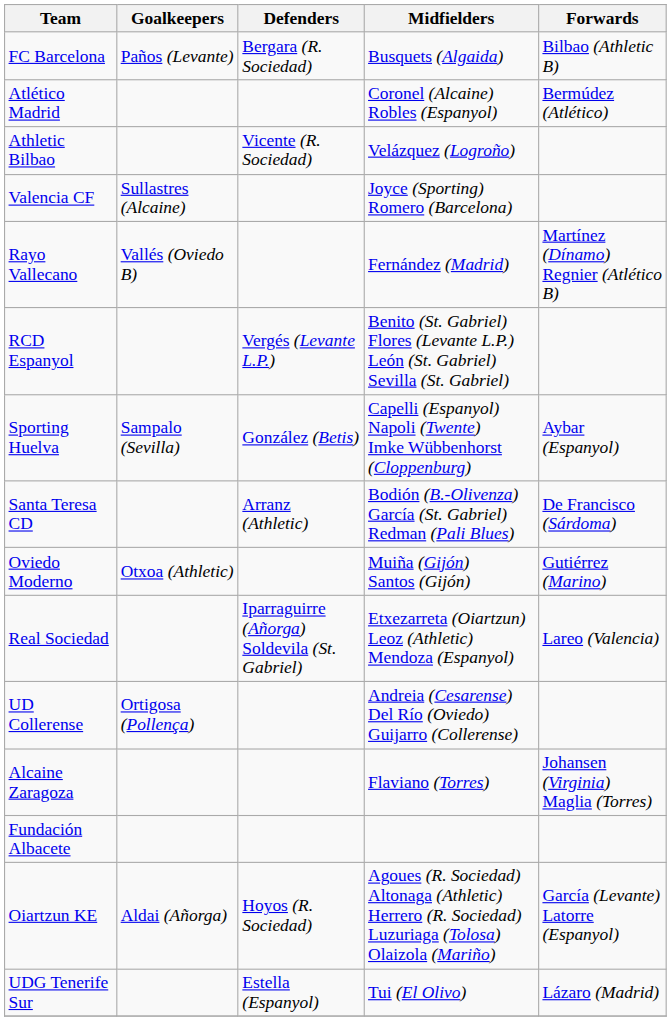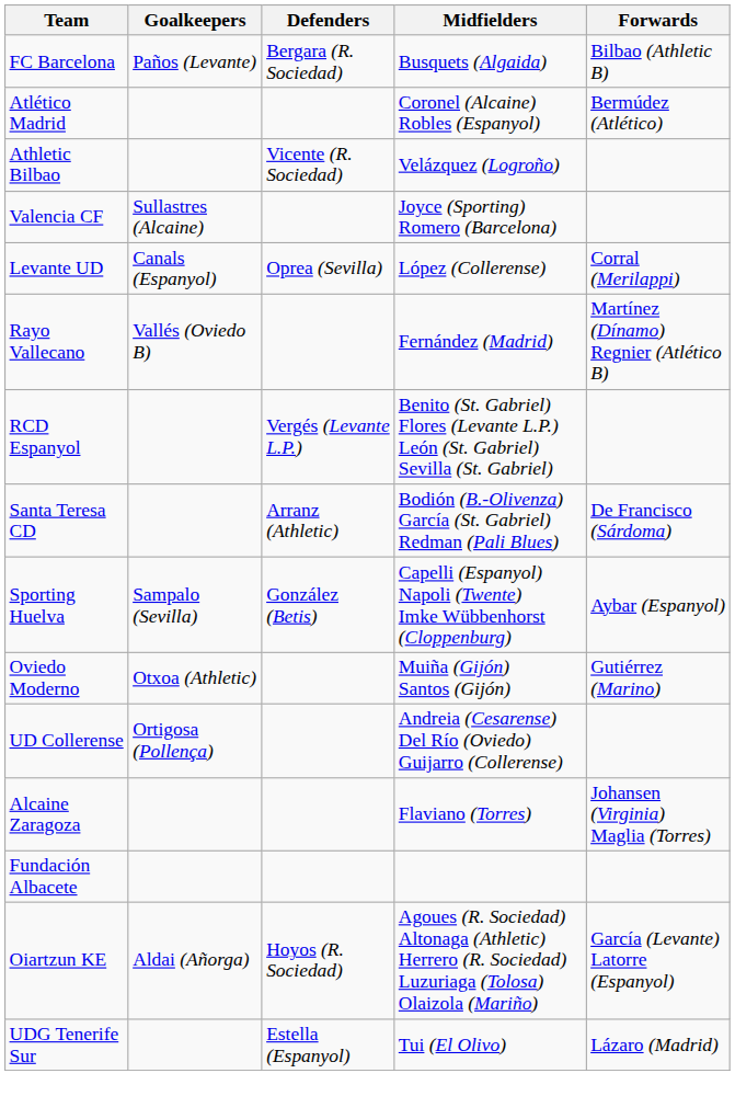+ row: Levante UD | Canals (Espanyol) | Oprea (Sevilla) | López (Collerense) | Corral (Merilappi)
rows swapped: Sporting Huelva <-> Santa Teresa CD
- row: Real Sociedad | Iparraguirre (Añorga) Soldevila (St. Gabriel) | Etxezarreta (Oiartzun) Leoz (Athletic) Mendoza (Espanyol) | Lareo (Valencia)
